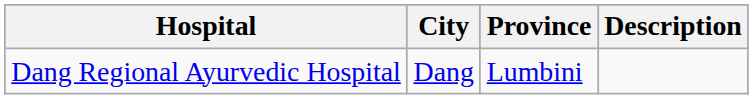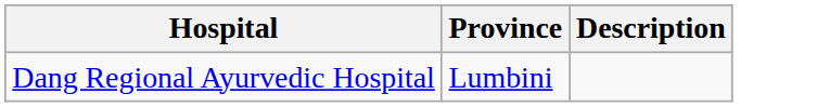- column: City | Dang
